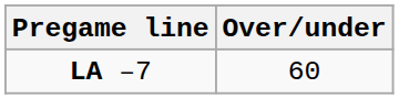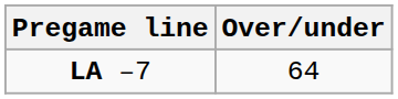LA –7 | Over/under: 60 -> 64
